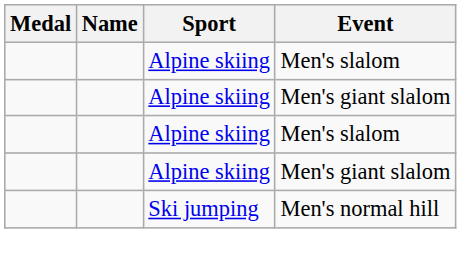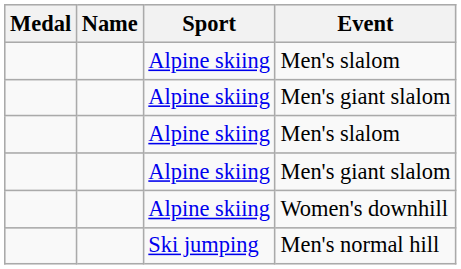+ row: Alpine skiing | Women's downhill
